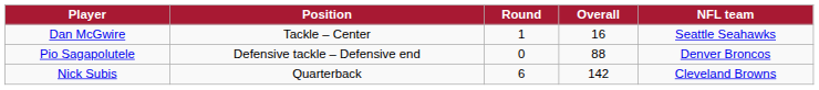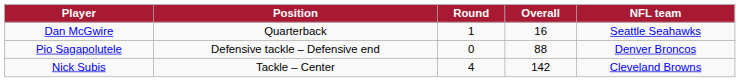Dan McGwire | Position: Tackle – Center -> Quarterback
Nick Subis | Position: Quarterback -> Tackle – Center
Nick Subis | Round: 6 -> 4
